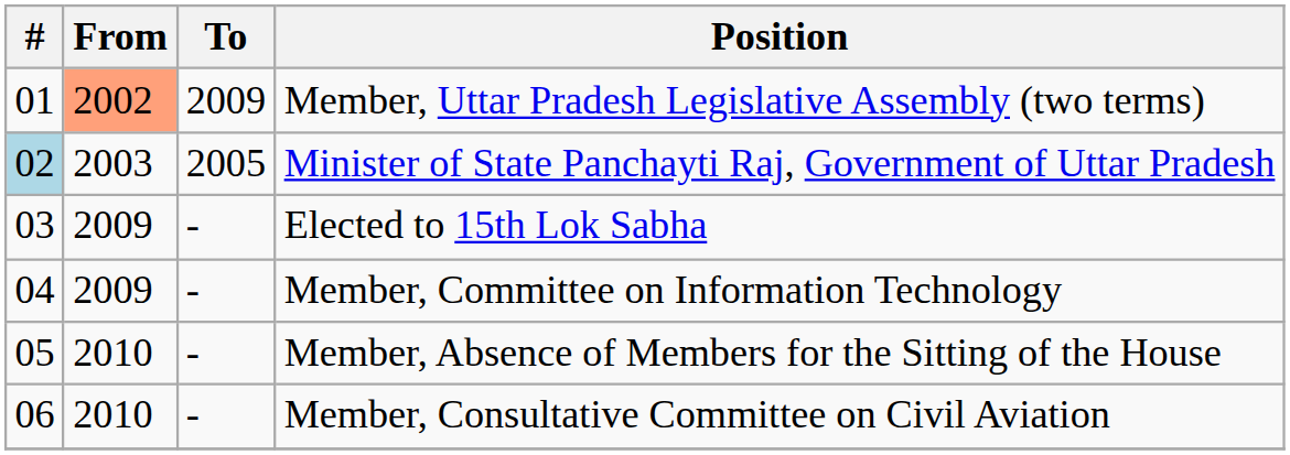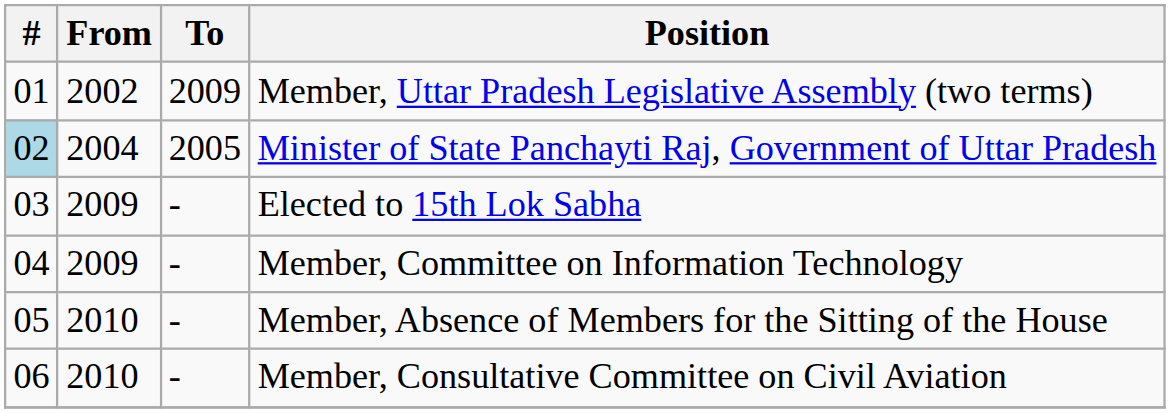Member, Uttar Pradesh Legislative Assembly (two terms) | From: lightsalmon background -> no background
Minister of State Panchayti Raj, Government of Uttar Pradesh | From: 2003 -> 2004
